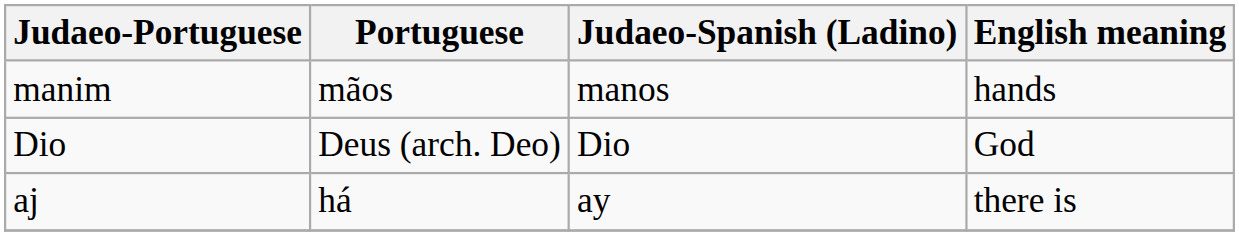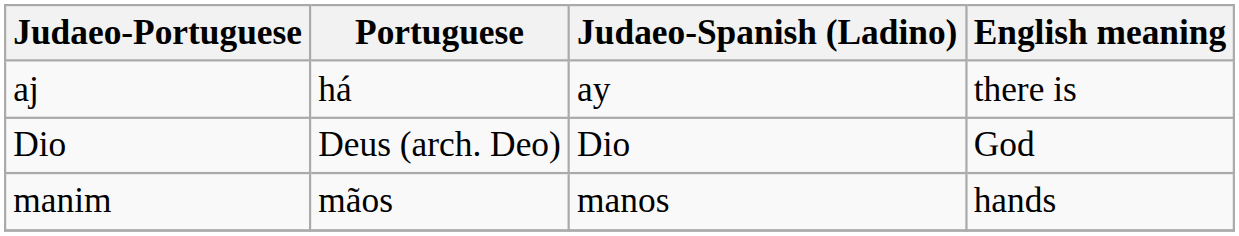rows swapped: aj <-> manim
